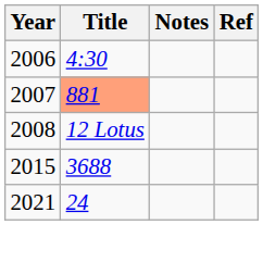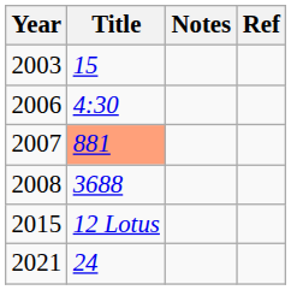+ row: 2003 | 15
2008 | Title: 12 Lotus -> 3688
2015 | Title: 3688 -> 12 Lotus
